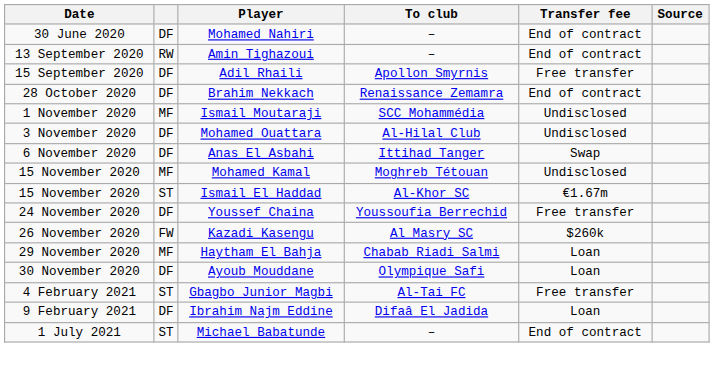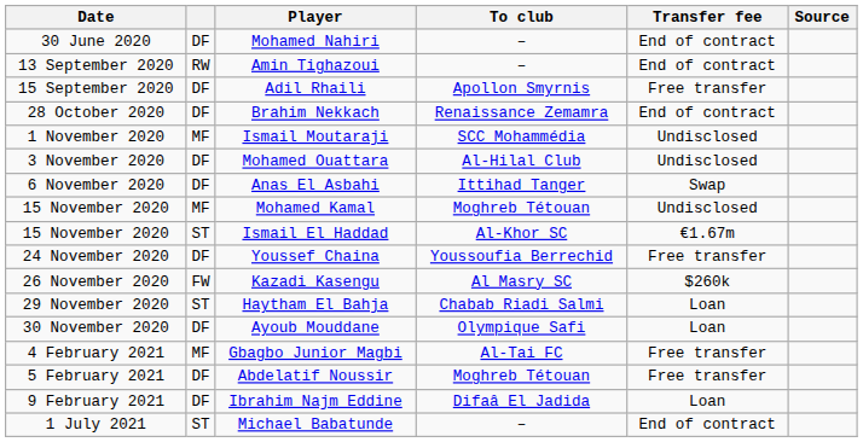Haytham El Bahja | column 2: MF -> ST
Gbagbo Junior Magbi | column 2: ST -> MF
+ row: 5 February 2021 | DF | Abdelatif Noussir | Moghreb Tétouan | Free transfer
